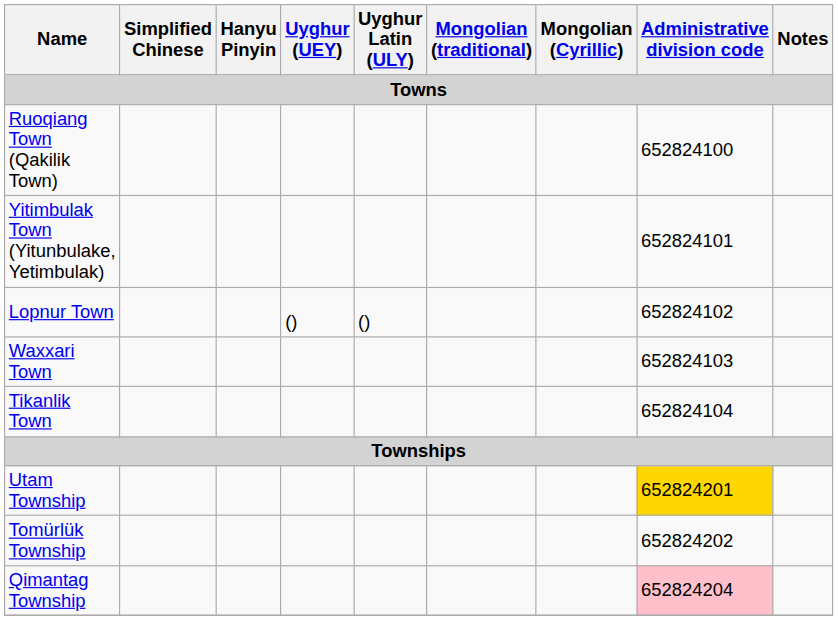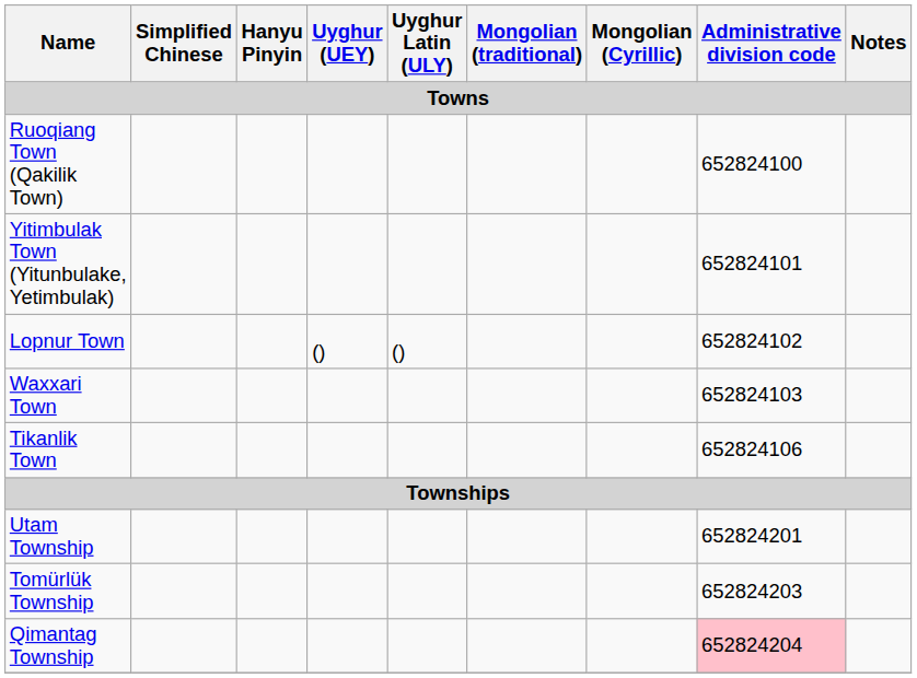Tikanlik Town | Administrative division code: 652824104 -> 652824106
Utam Township | Administrative division code: gold background -> no background
Tomürlük Township | Administrative division code: 652824202 -> 652824203
